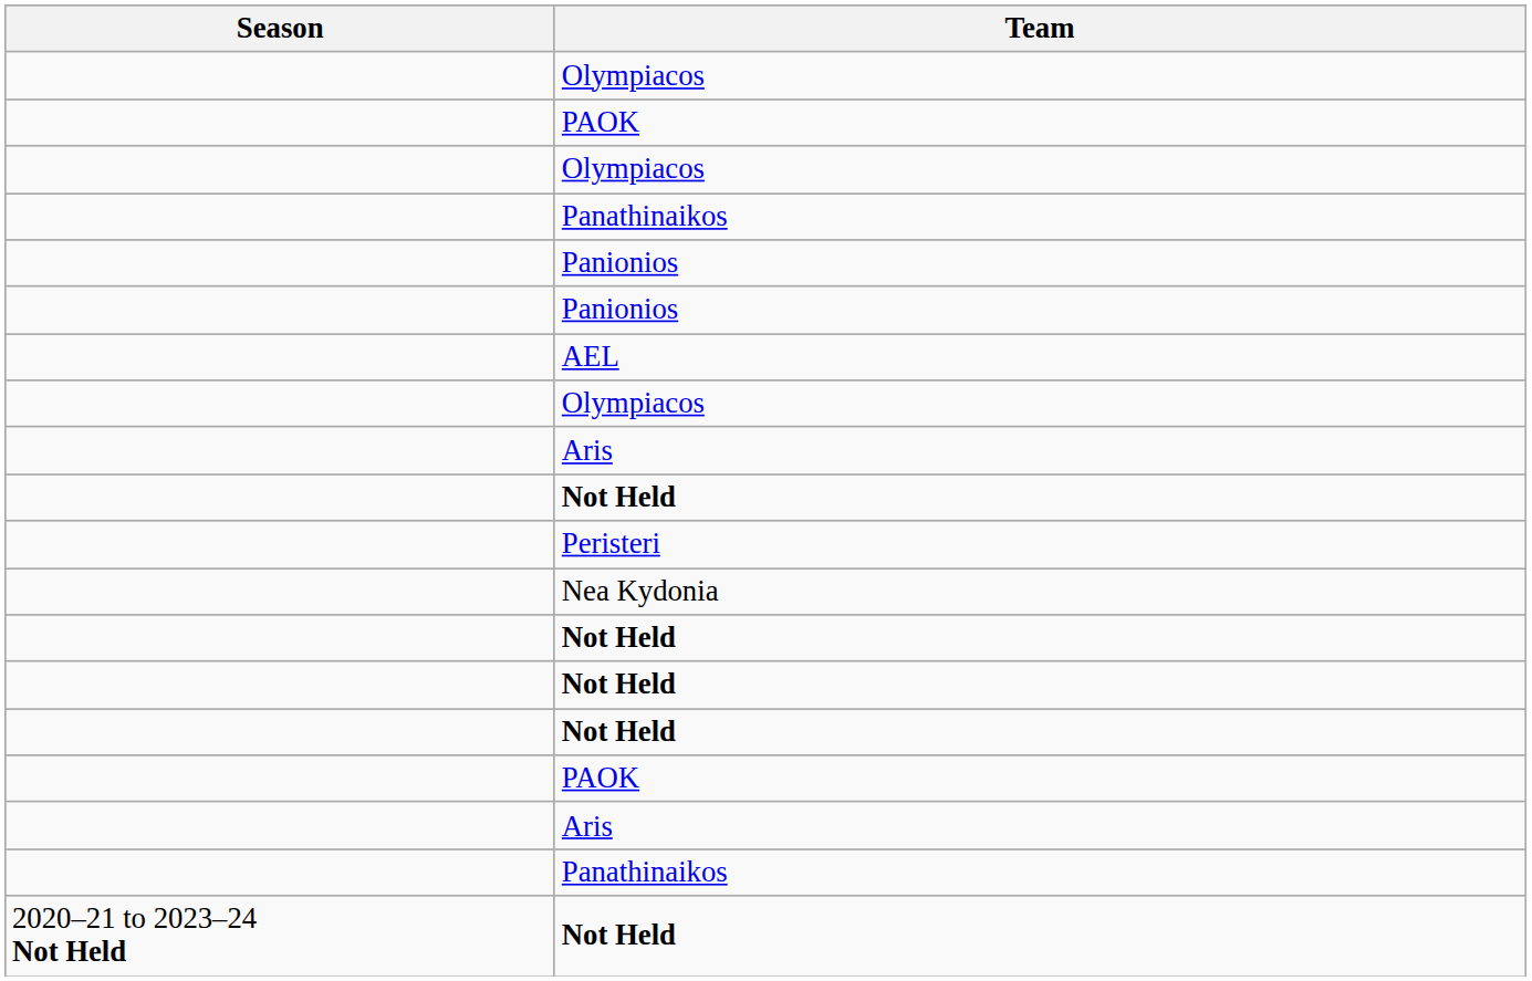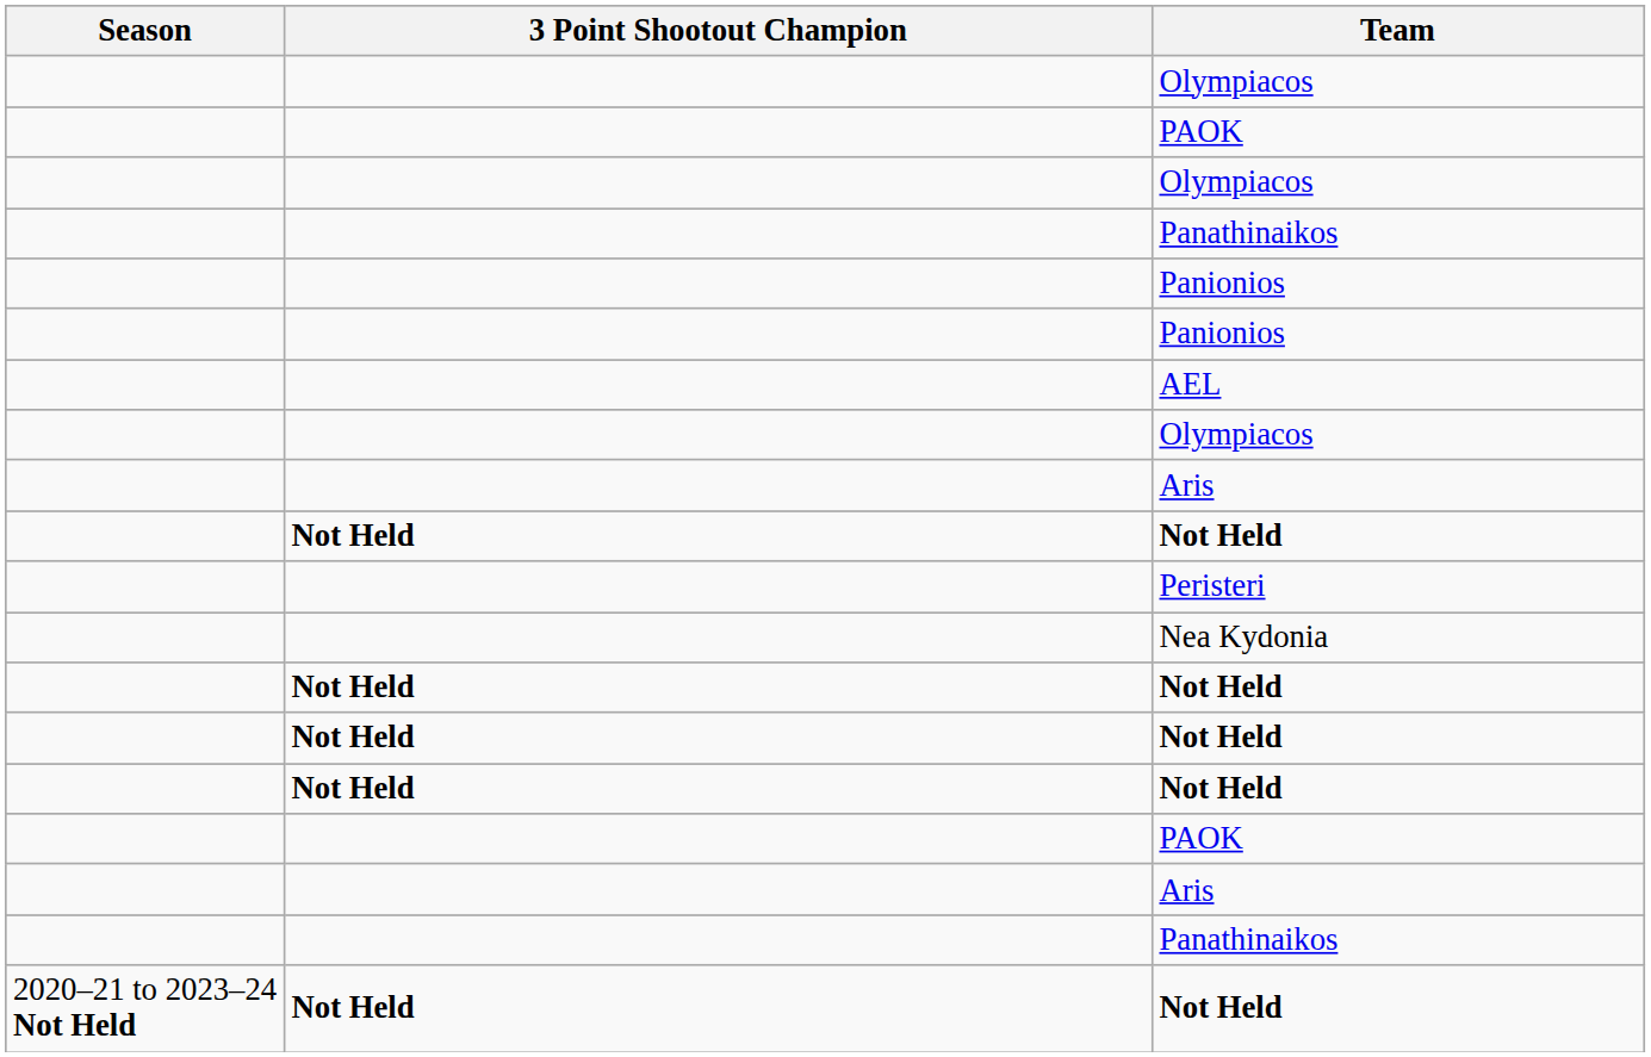+ column: 3 Point Shootout Champion | Not Held | Not Held | Not Held | Not Held | Not Held
